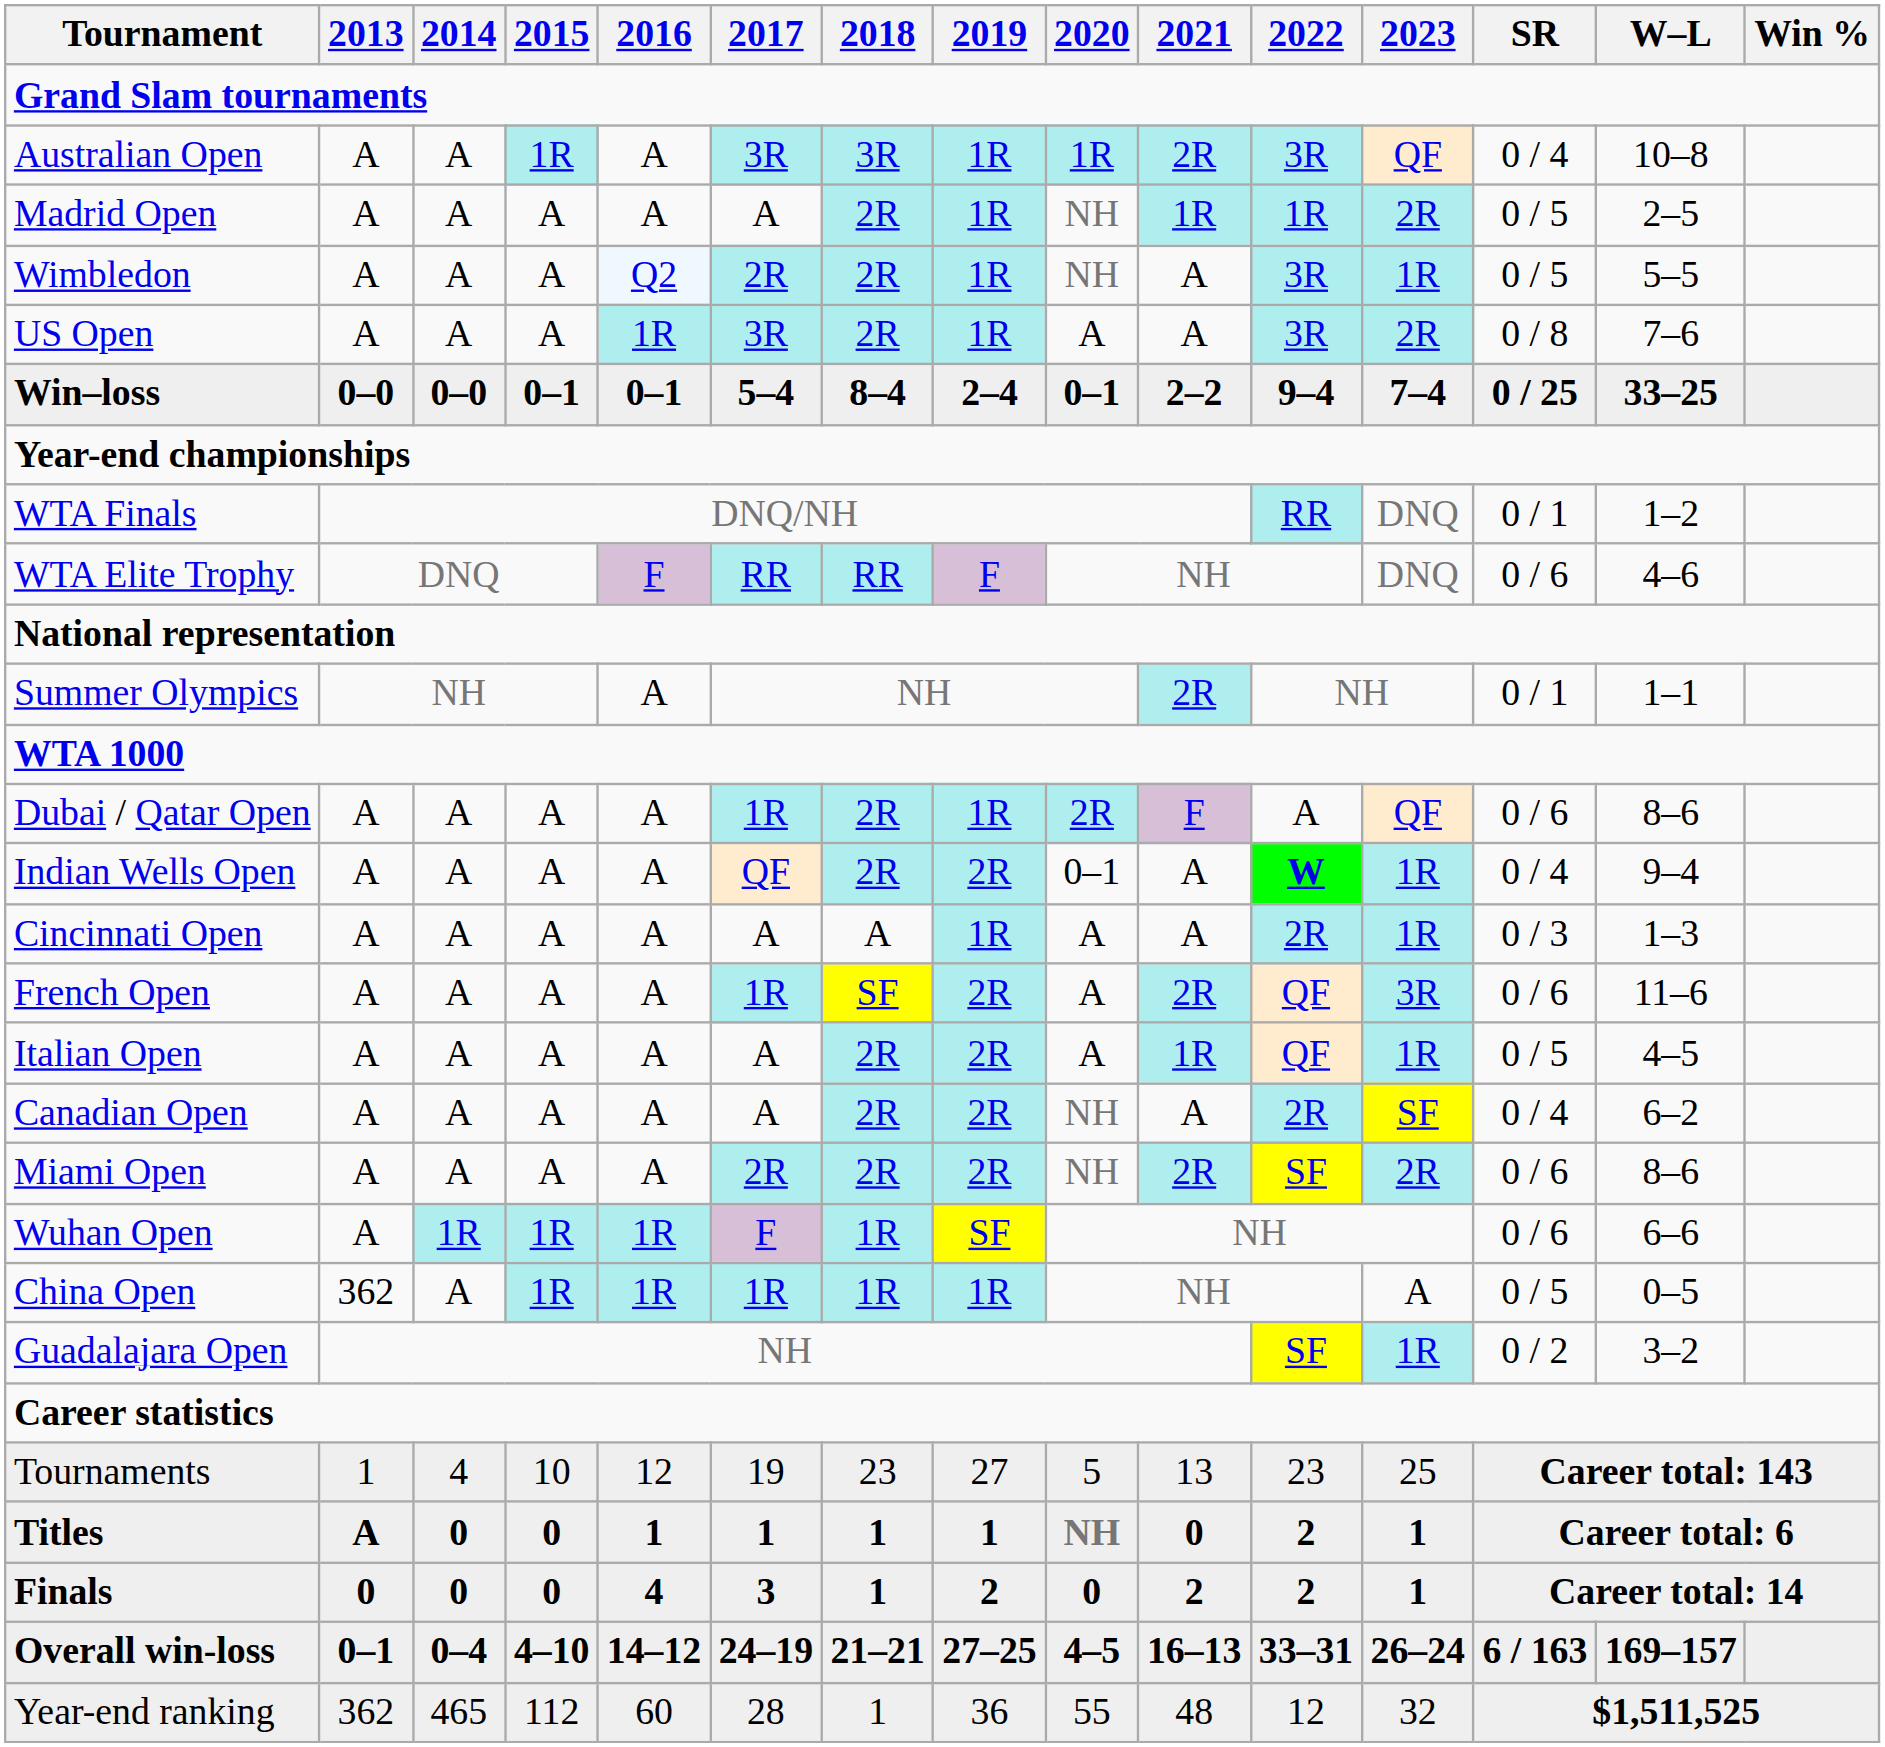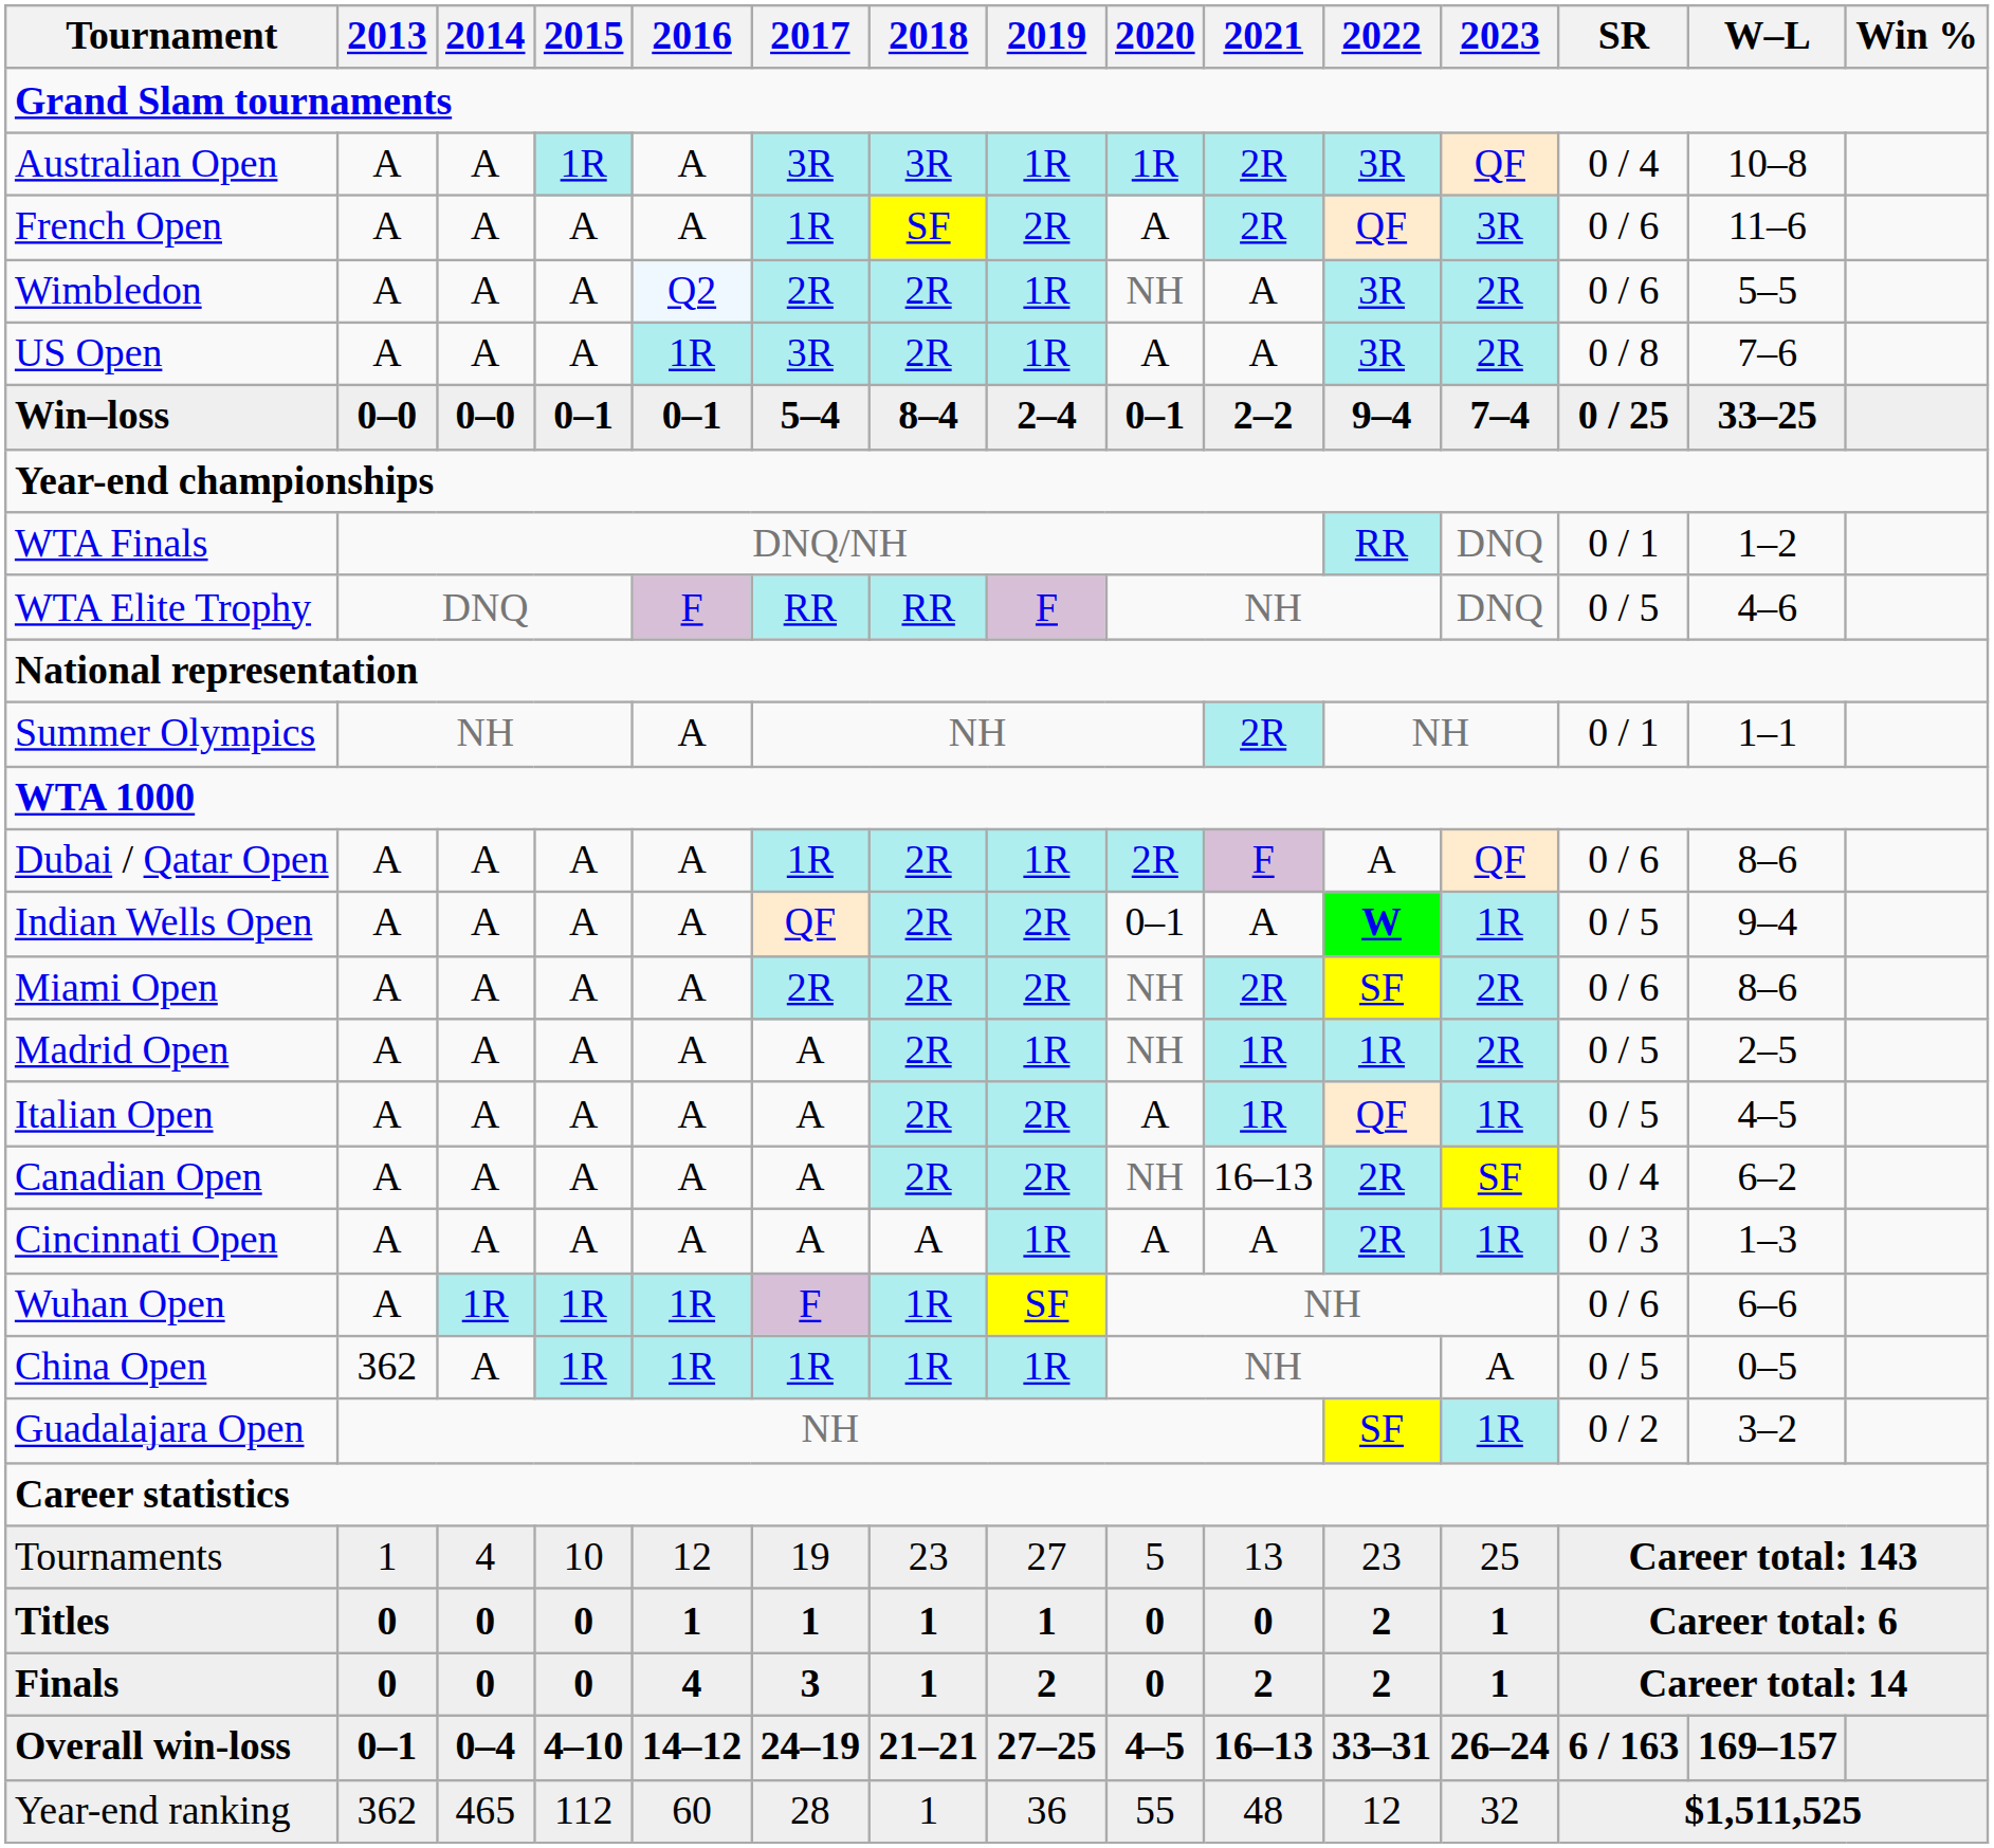rows swapped: French Open <-> Madrid Open
Wimbledon | 2023: 1R -> 2R
Wimbledon | SR: 0 / 5 -> 0 / 6
WTA Elite Trophy | SR: 0 / 6 -> 0 / 5
Indian Wells Open | SR: 0 / 4 -> 0 / 5
rows swapped: Miami Open <-> Cincinnati Open
Canadian Open | 2021: A -> 16–13
Titles | 2013: A -> 0
Titles | 2020: NH -> 0
